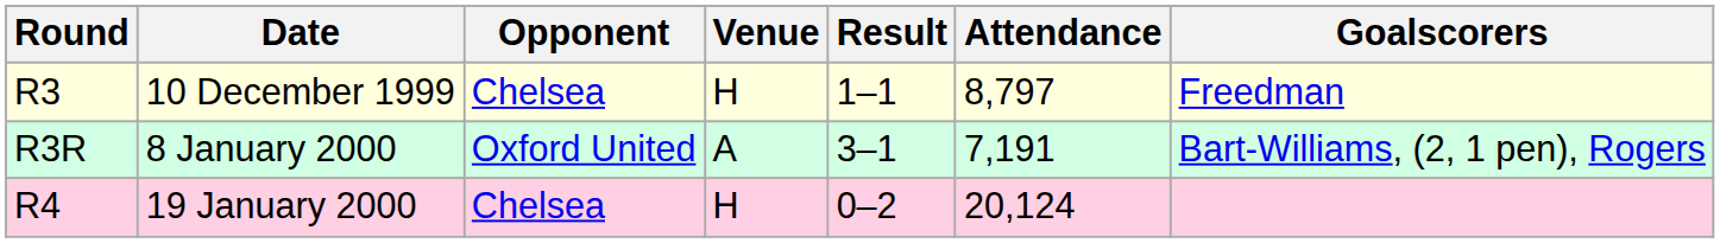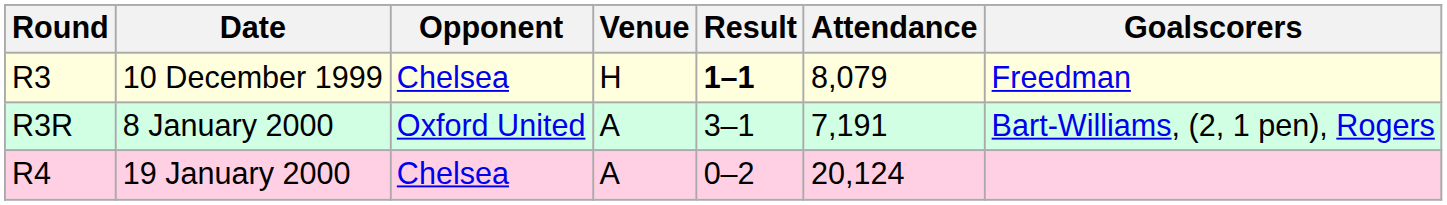10 December 1999 | Result: normal -> bold
10 December 1999 | Attendance: 8,797 -> 8,079
19 January 2000 | Venue: H -> A
